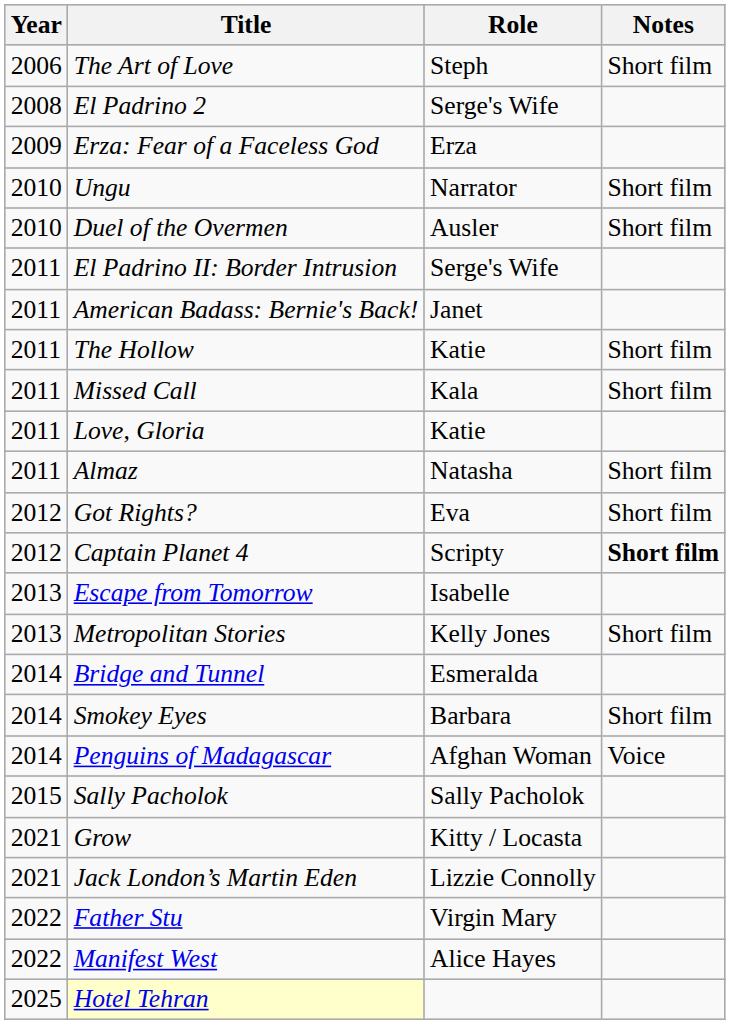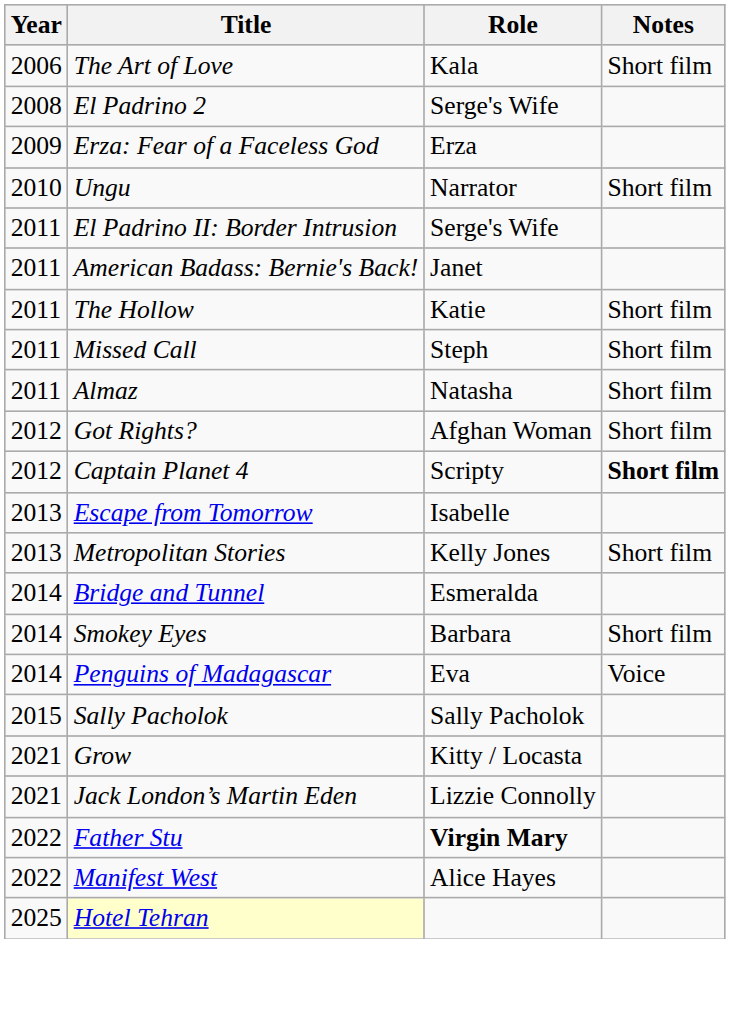The Art of Love | Role: Steph -> Kala
- row: 2010 | Duel of the Overmen | Ausler | Short film
Missed Call | Role: Kala -> Steph
- row: 2011 | Love, Gloria | Katie
Got Rights? | Role: Eva -> Afghan Woman
Penguins of Madagascar | Role: Afghan Woman -> Eva
Father Stu | Role: normal -> bold
